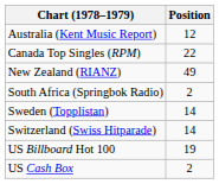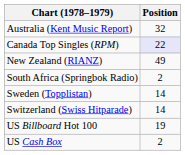Australia (Kent Music Report) | Position: 12 -> 32
Canada Top Singles (RPM) | Position: no background -> lavender background
